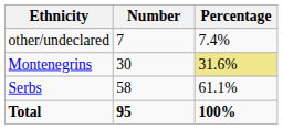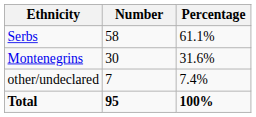rows swapped: Serbs <-> other/undeclared
Montenegrins | Percentage: khaki background -> no background
